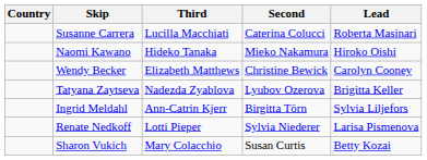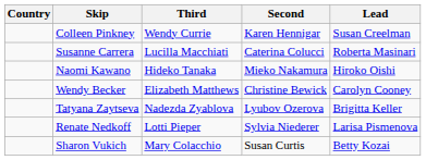+ row: Colleen Pinkney | Wendy Currie | Karen Hennigar | Susan Creelman
- row: Ingrid Meldahl | Ann-Catrin Kjerr | Birgitta Törn | Sylvia Liljefors
